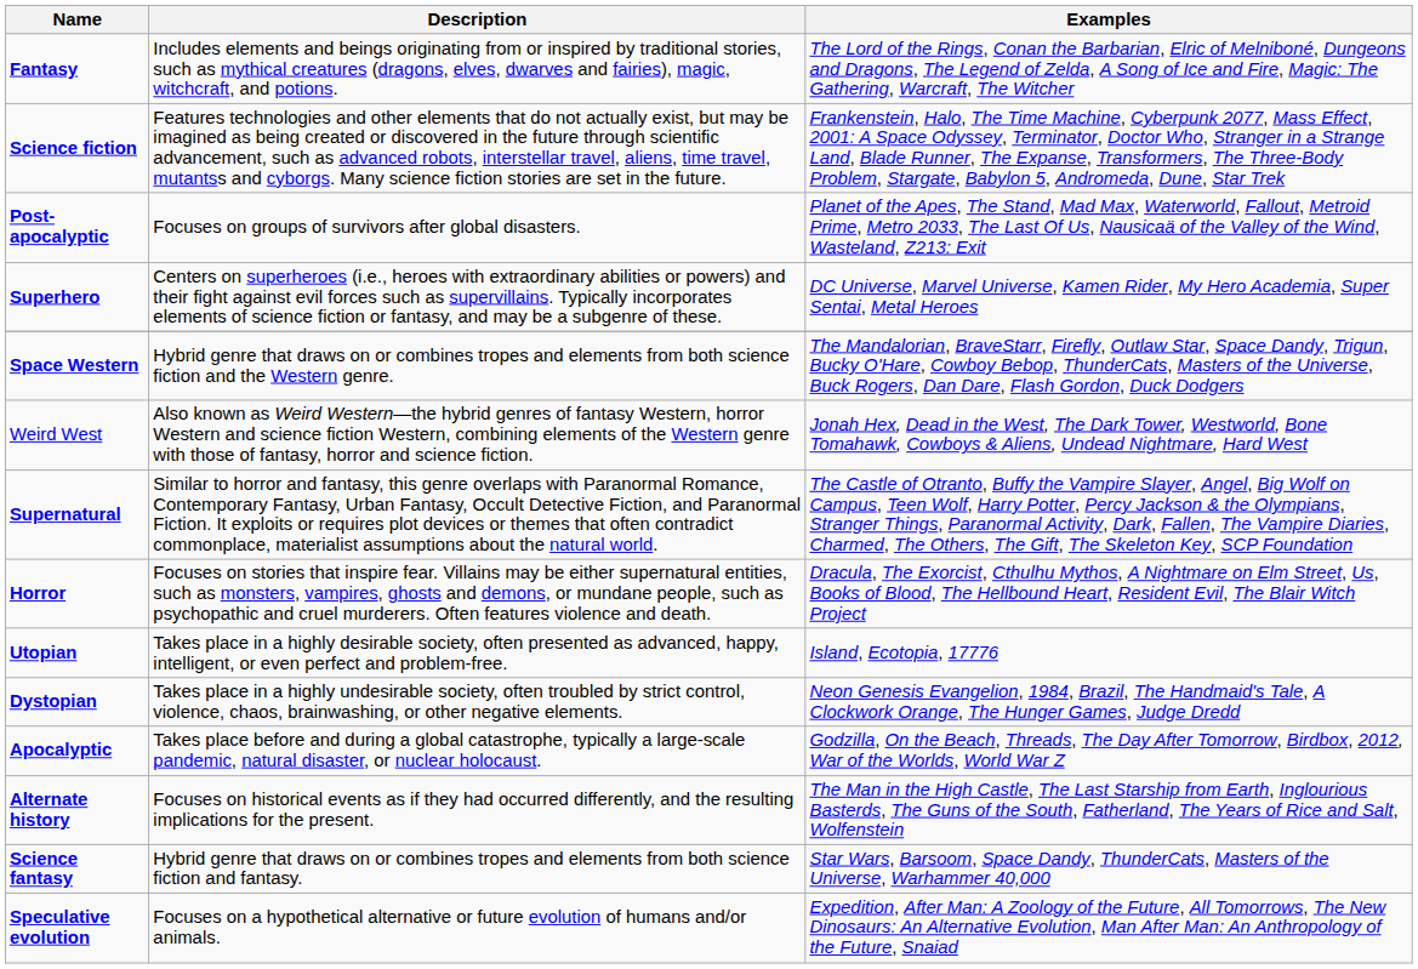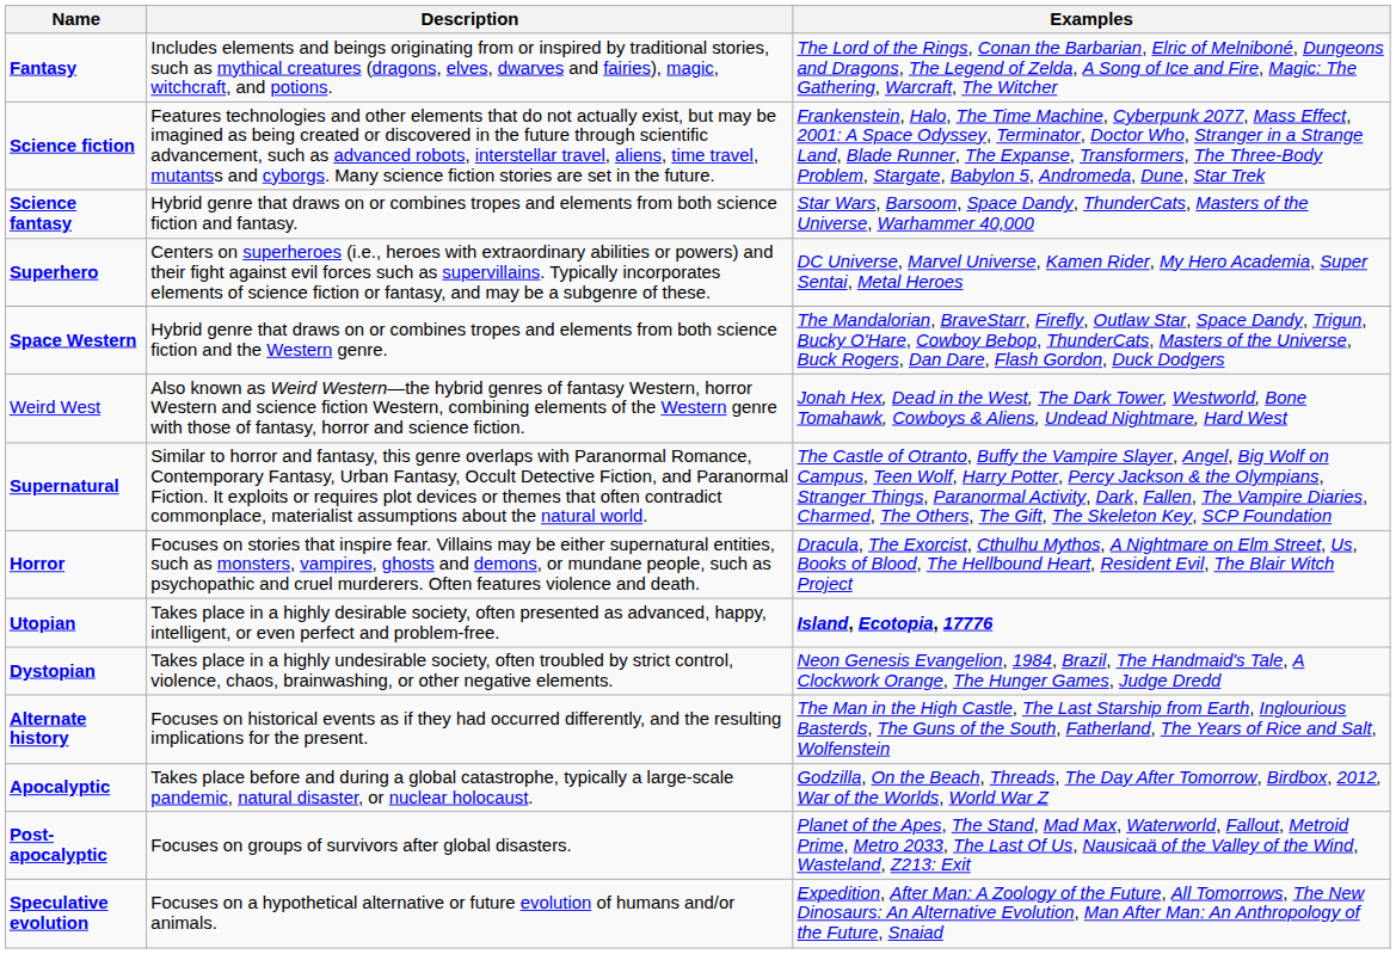rows swapped: Science fantasy <-> Post-apocalyptic
Utopian | Examples: normal -> bold
rows swapped: Alternate history <-> Apocalyptic
